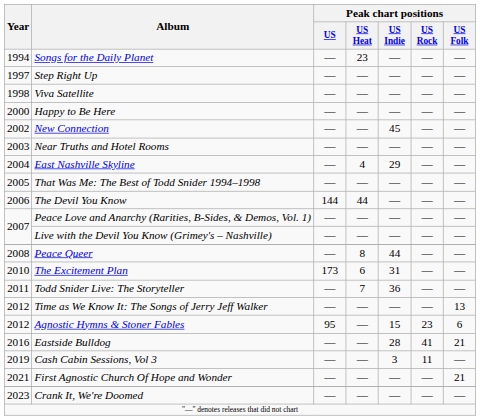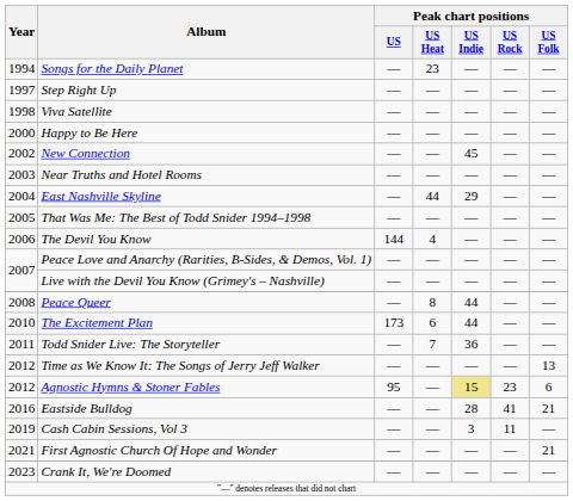East Nashville Skyline | Peak chart positions / US Heat: 4 -> 44
The Devil You Know | Peak chart positions / US Heat: 44 -> 4
The Excitement Plan | Peak chart positions / US Indie: 31 -> 44
Agnostic Hymns & Stoner Fables | Peak chart positions / US Indie: no background -> khaki background
